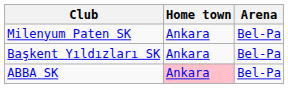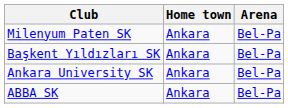+ row: Ankara University SK | Ankara | Bel-Pa
ABBA SK | Home town: pink background -> no background
